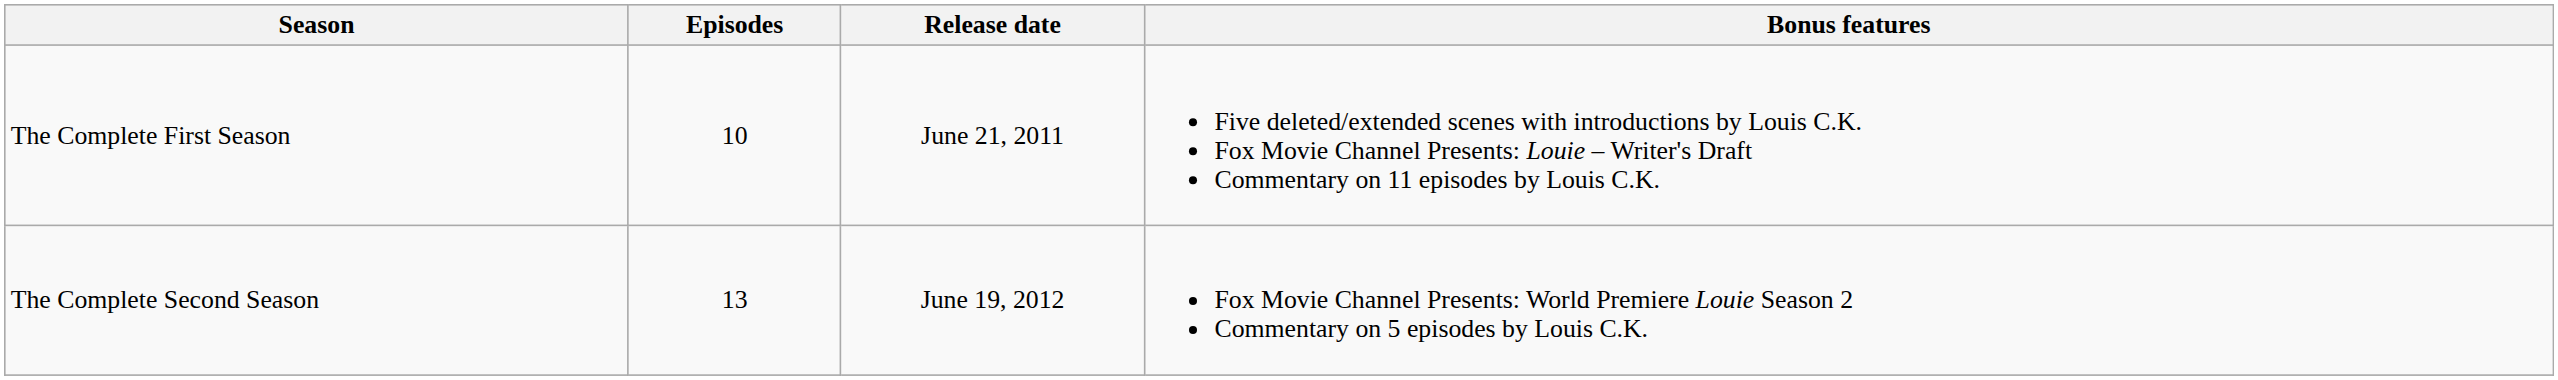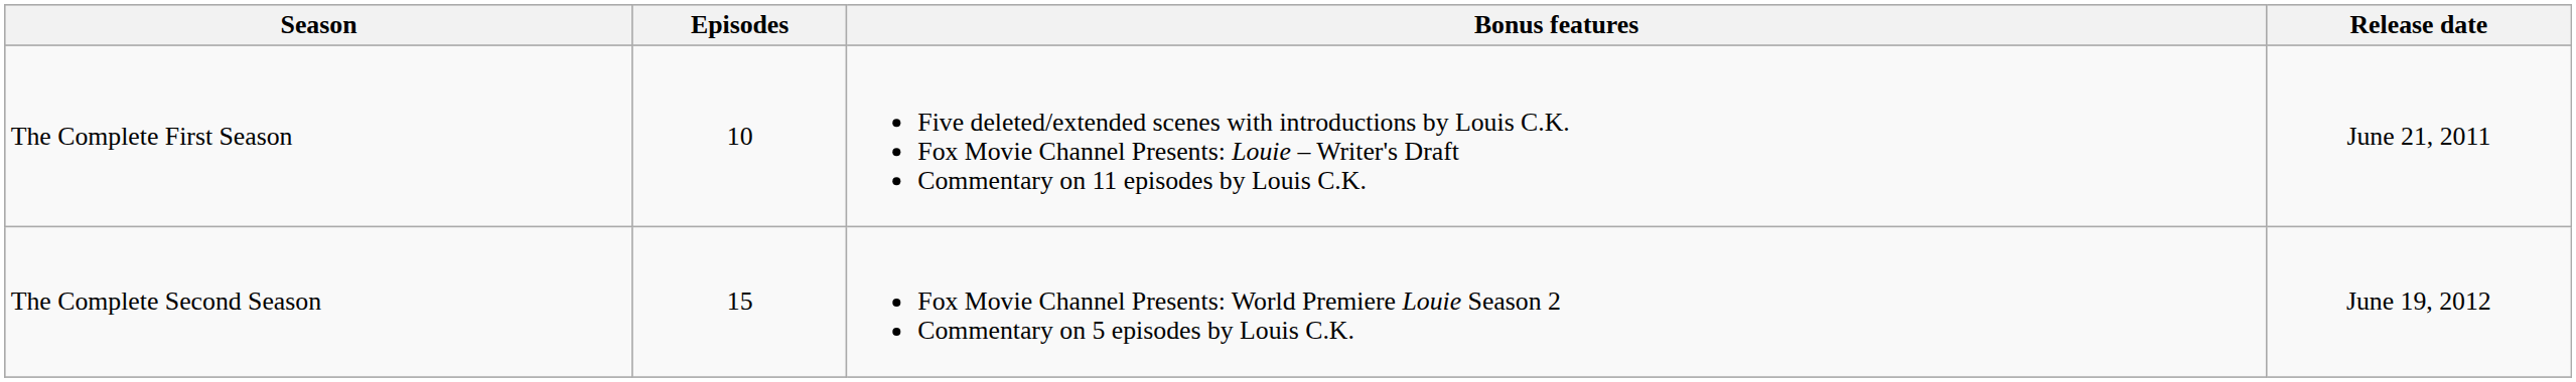columns swapped: Release date <-> Bonus features
The Complete Second Season | Episodes: 13 -> 15
